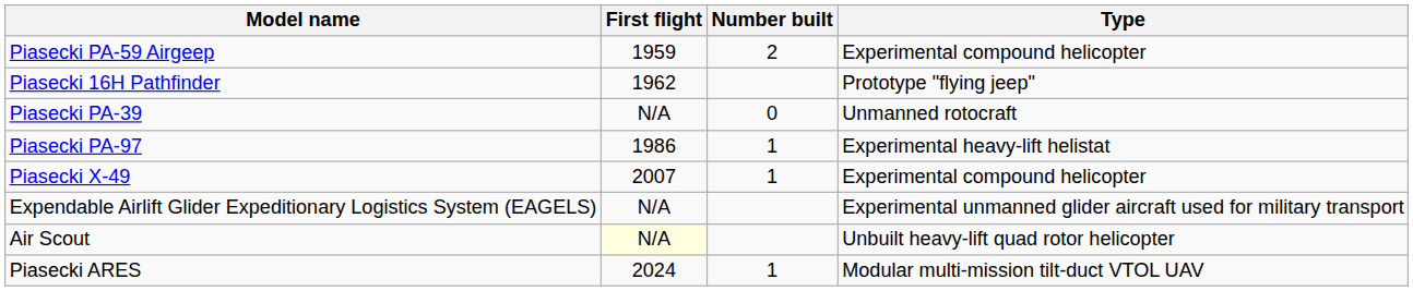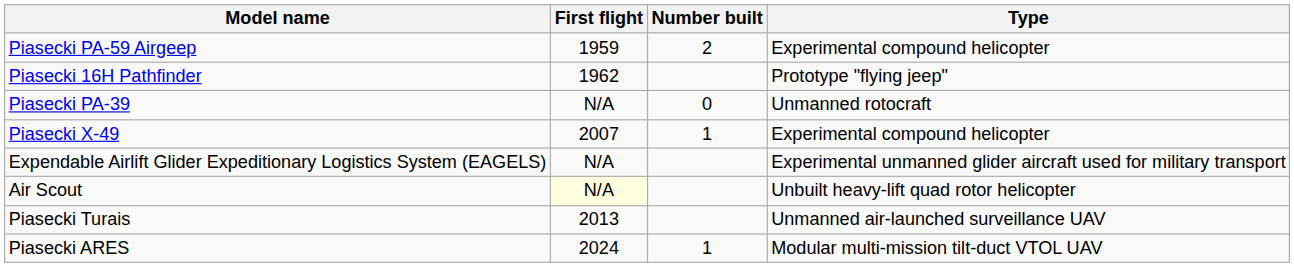- row: Piasecki PA-97 | 1986 | 1 | Experimental heavy-lift helistat
+ row: Piasecki Turais | 2013 | Unmanned air-launched surveillance UAV
